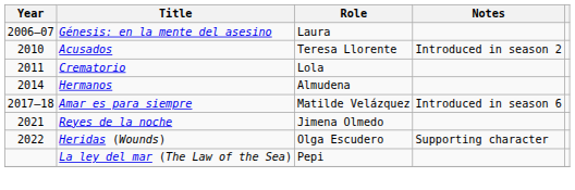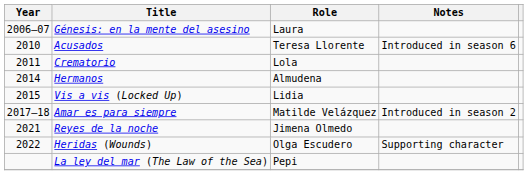Acusados | Notes: Introduced in season 2 -> Introduced in season 6
+ row: 2015 | Vis a vis (Locked Up) | Lidia
Amar es para siempre | Notes: Introduced in season 6 -> Introduced in season 2
